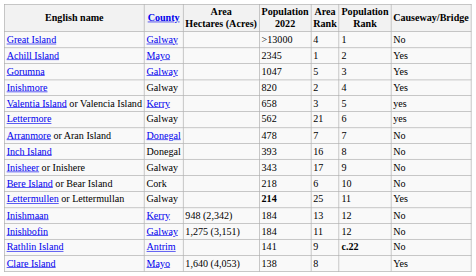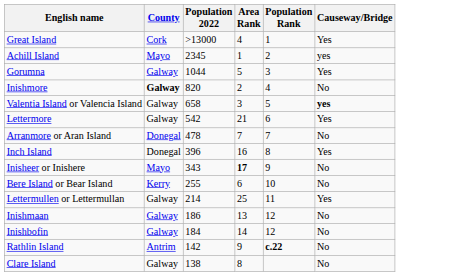- column: Area Hectares (Acres) | 948 (2,342) | 1,275 (3,151) | 1,640 (4,053)
Great Island | County: Galway -> Cork
Great Island | Causeway/Bridge: No -> Yes
Achill Island | Causeway/Bridge: Yes -> yes
Gorumna | Population 2022: 1047 -> 1044
Inishmore | County: normal -> bold
Inishmore | Causeway/Bridge: Yes -> No
Valentia Island or Valencia Island | County: Kerry -> Galway
Valentia Island or Valencia Island | Causeway/Bridge: normal -> bold
Lettermore | Population 2022: 562 -> 542
Lettermore | Causeway/Bridge: yes -> Yes
Inch Island | Population 2022: 393 -> 396
Inch Island | Causeway/Bridge: No -> Yes
Inisheer or Inishere | County: Galway -> Mayo
Inisheer or Inishere | Area Rank: normal -> bold
Bere Island or Bear Island | County: Cork -> Kerry
Bere Island or Bear Island | Population 2022: 218 -> 255
Lettermullen or Lettermullan | Population 2022: bold -> normal
Inishmaan | County: Kerry -> Galway
Inishmaan | Population 2022: 184 -> 186
Inishbofin | Area Rank: 11 -> 14
Rathlin Island | Population 2022: 141 -> 142
Clare Island | County: Mayo -> Galway
Clare Island | Causeway/Bridge: Yes -> No
